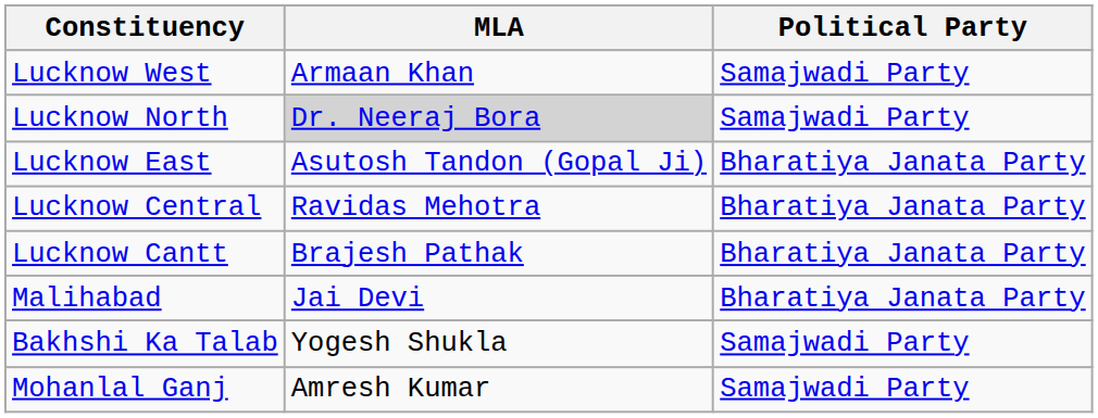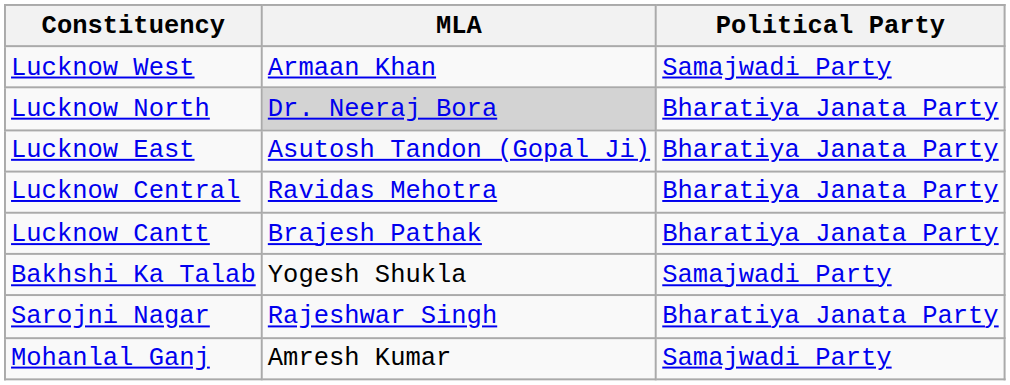Lucknow North | Political Party: Samajwadi Party -> Bharatiya Janata Party
- row: Malihabad | Jai Devi | Bharatiya Janata Party
+ row: Sarojni Nagar | Rajeshwar Singh | Bharatiya Janata Party
